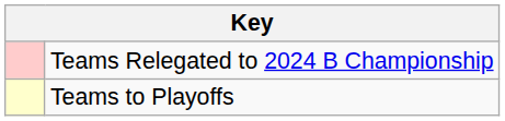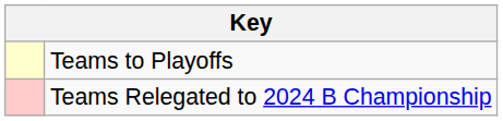rows swapped: Teams to Playoffs <-> Teams Relegated to 2024 B Championship
